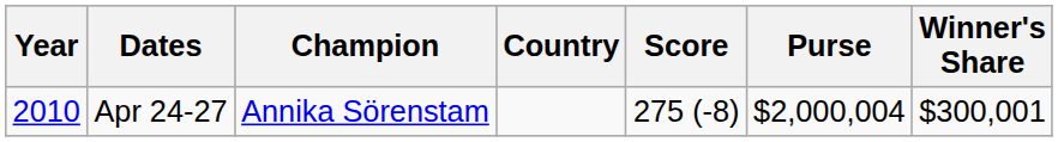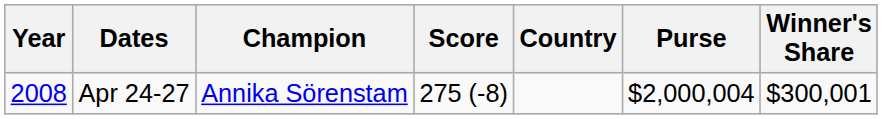columns swapped: Country <-> Score
Apr 24-27 | Year: 2010 -> 2008
